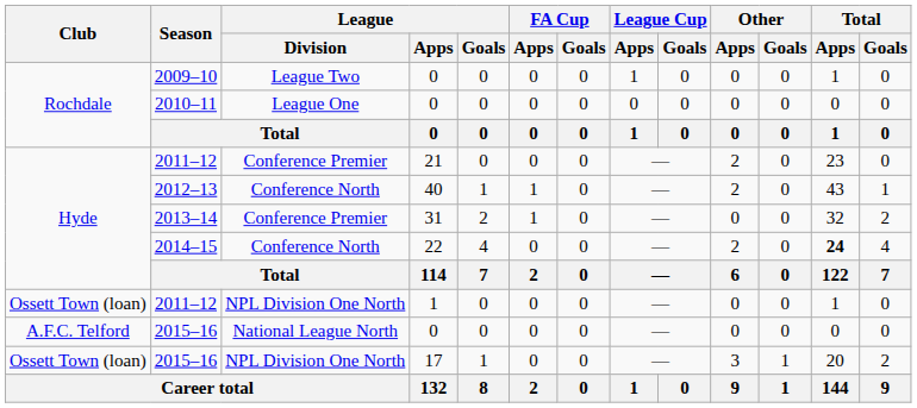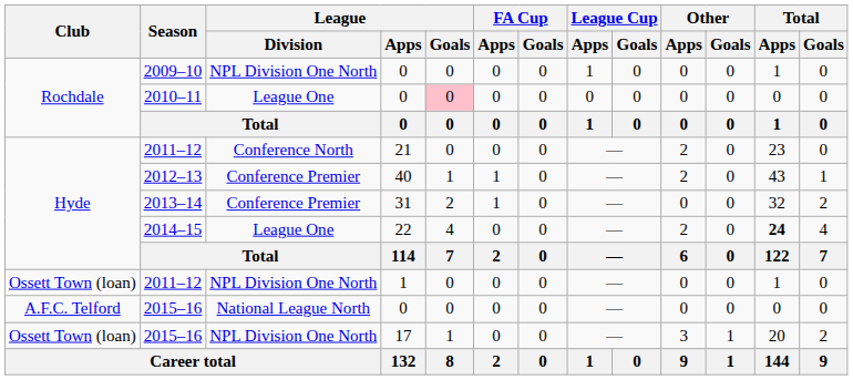2009–10 | League / Division: League Two -> NPL Division One North
2010–11 | League / Goals: no background -> pink background
2011–12 / 21 | League / Division: Conference Premier -> Conference North
2012–13 | League / Division: Conference North -> Conference Premier
2014–15 | League / Division: Conference North -> League One
